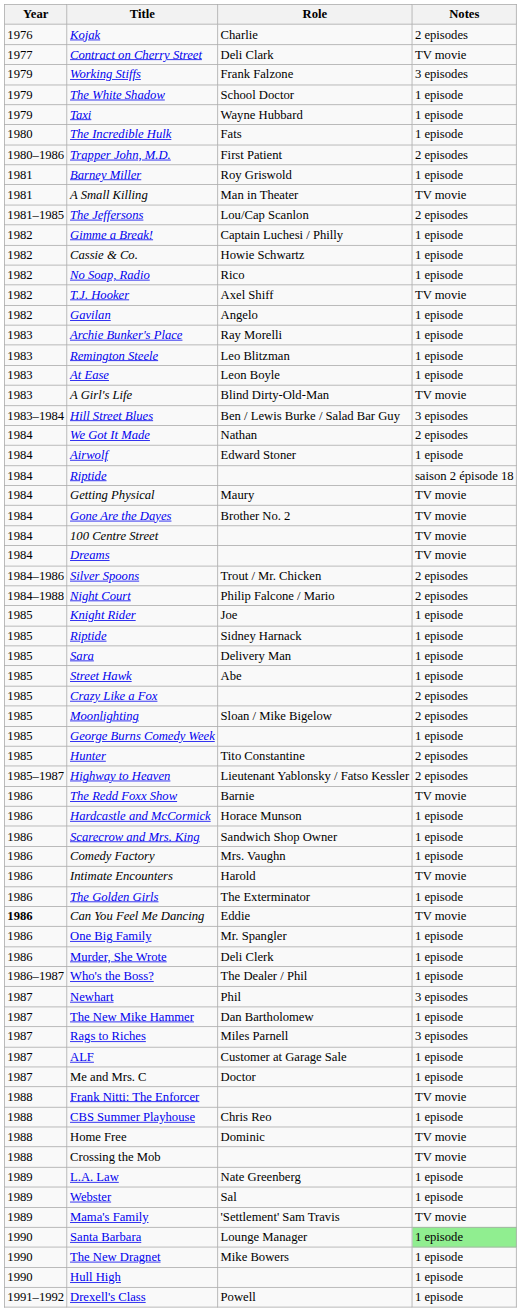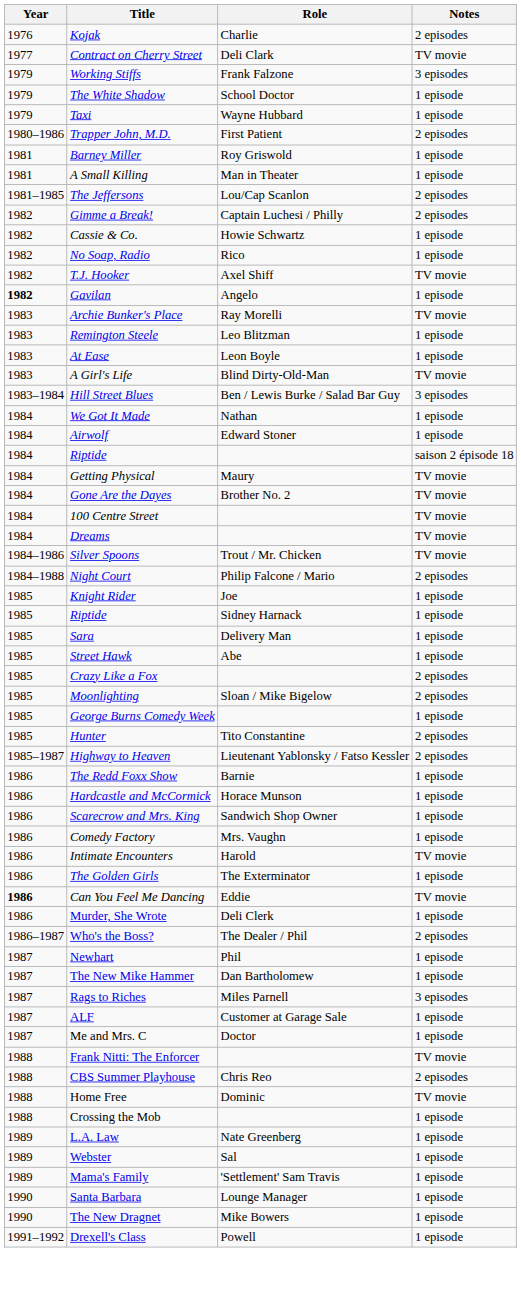- row: 1980 | The Incredible Hulk | Fats | 1 episode
A Small Killing | Notes: TV movie -> 1 episode
Gimme a Break! | Notes: 1 episode -> 2 episodes
Gavilan | Year: normal -> bold
Archie Bunker's Place | Notes: 1 episode -> TV movie
We Got It Made | Notes: 2 episodes -> 1 episode
Silver Spoons | Notes: 2 episodes -> TV movie
The Redd Foxx Show | Notes: TV movie -> 1 episode
- row: 1986 | One Big Family | Mr. Spangler | 1 episode
Who's the Boss? | Notes: 1 episode -> 2 episodes
Newhart | Notes: 3 episodes -> 1 episode
CBS Summer Playhouse | Notes: 1 episode -> 2 episodes
Crossing the Mob | Notes: TV movie -> 1 episode
Mama's Family | Notes: TV movie -> 1 episode
Santa Barbara | Notes: lightgreen background -> no background
- row: 1990 | Hull High | 1 episode
